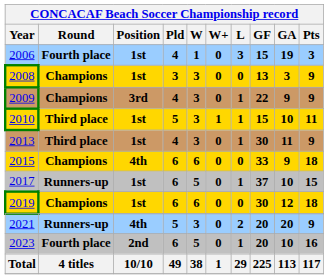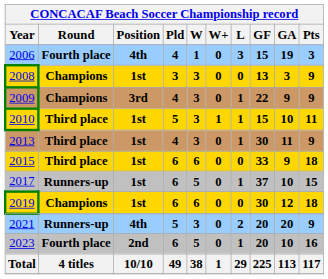2006 | Position: 1st -> 4th
2015 | Round: Champions -> Third place
2015 | Position: 4th -> 1st
